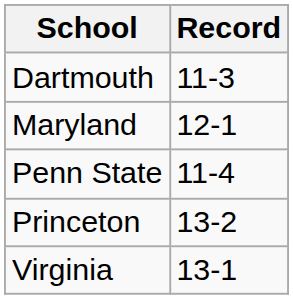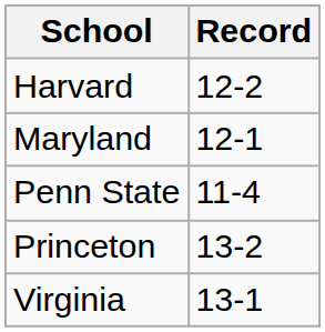- row: Dartmouth | 11-3
+ row: Harvard | 12-2
